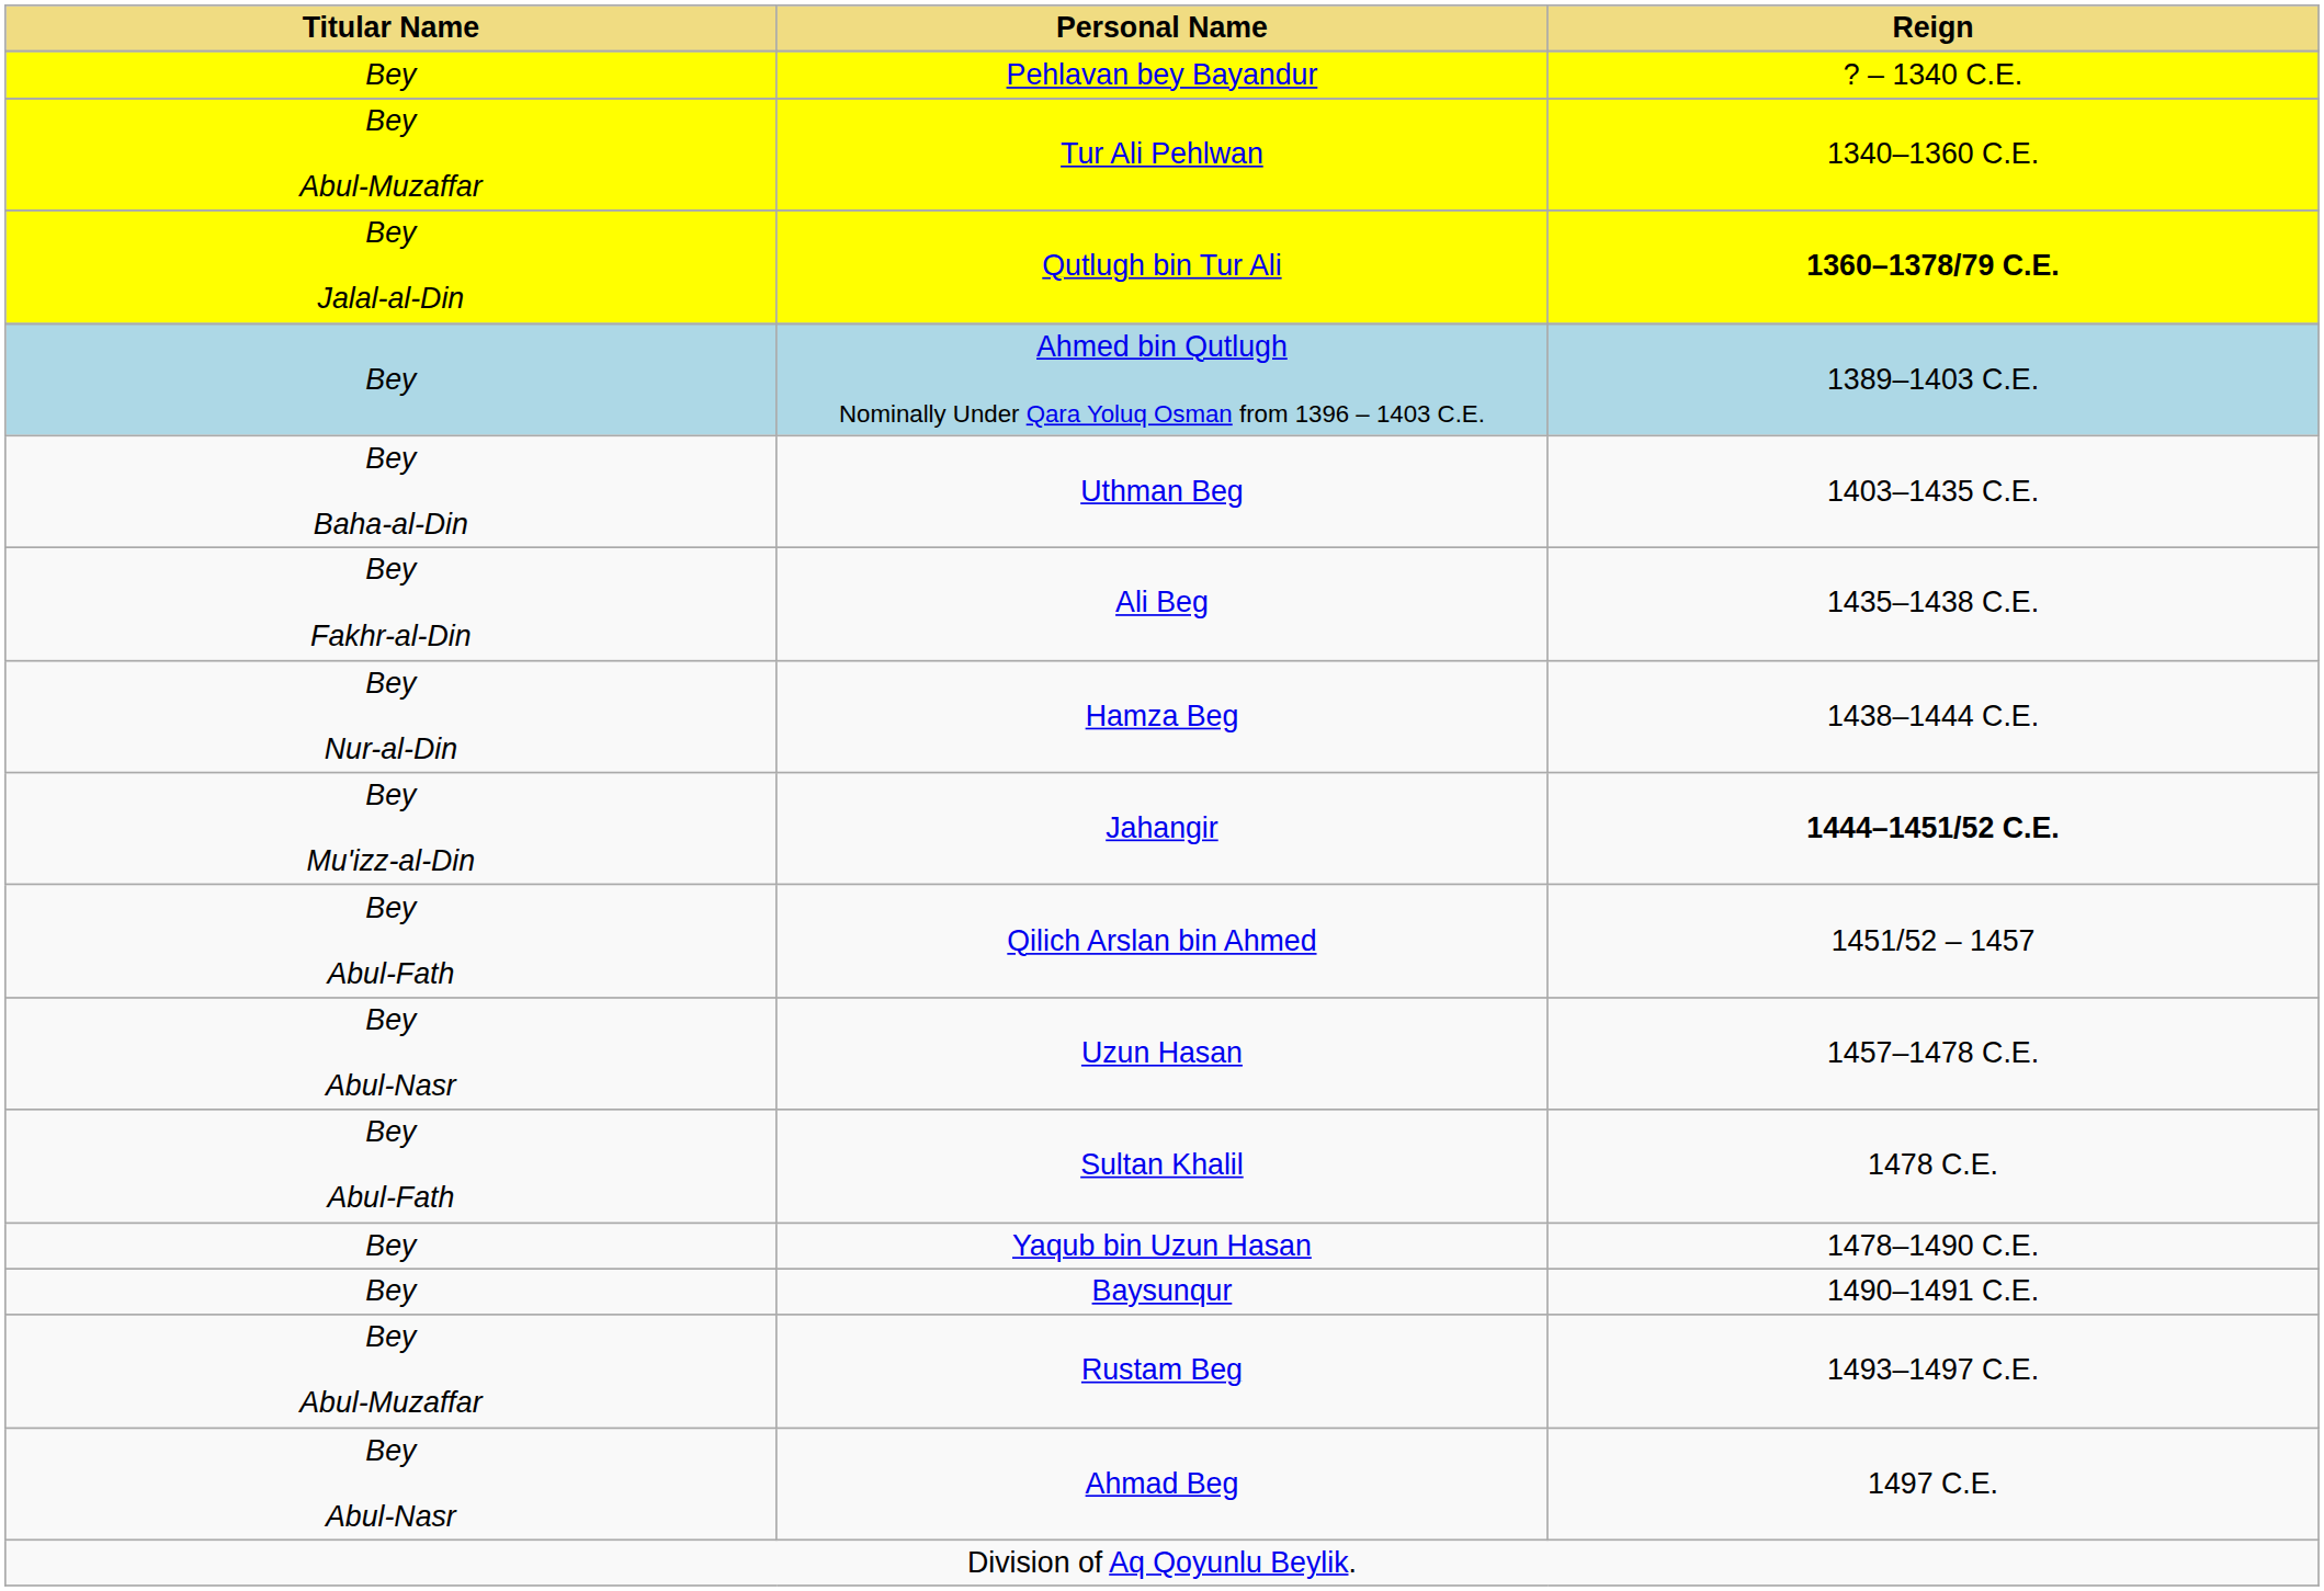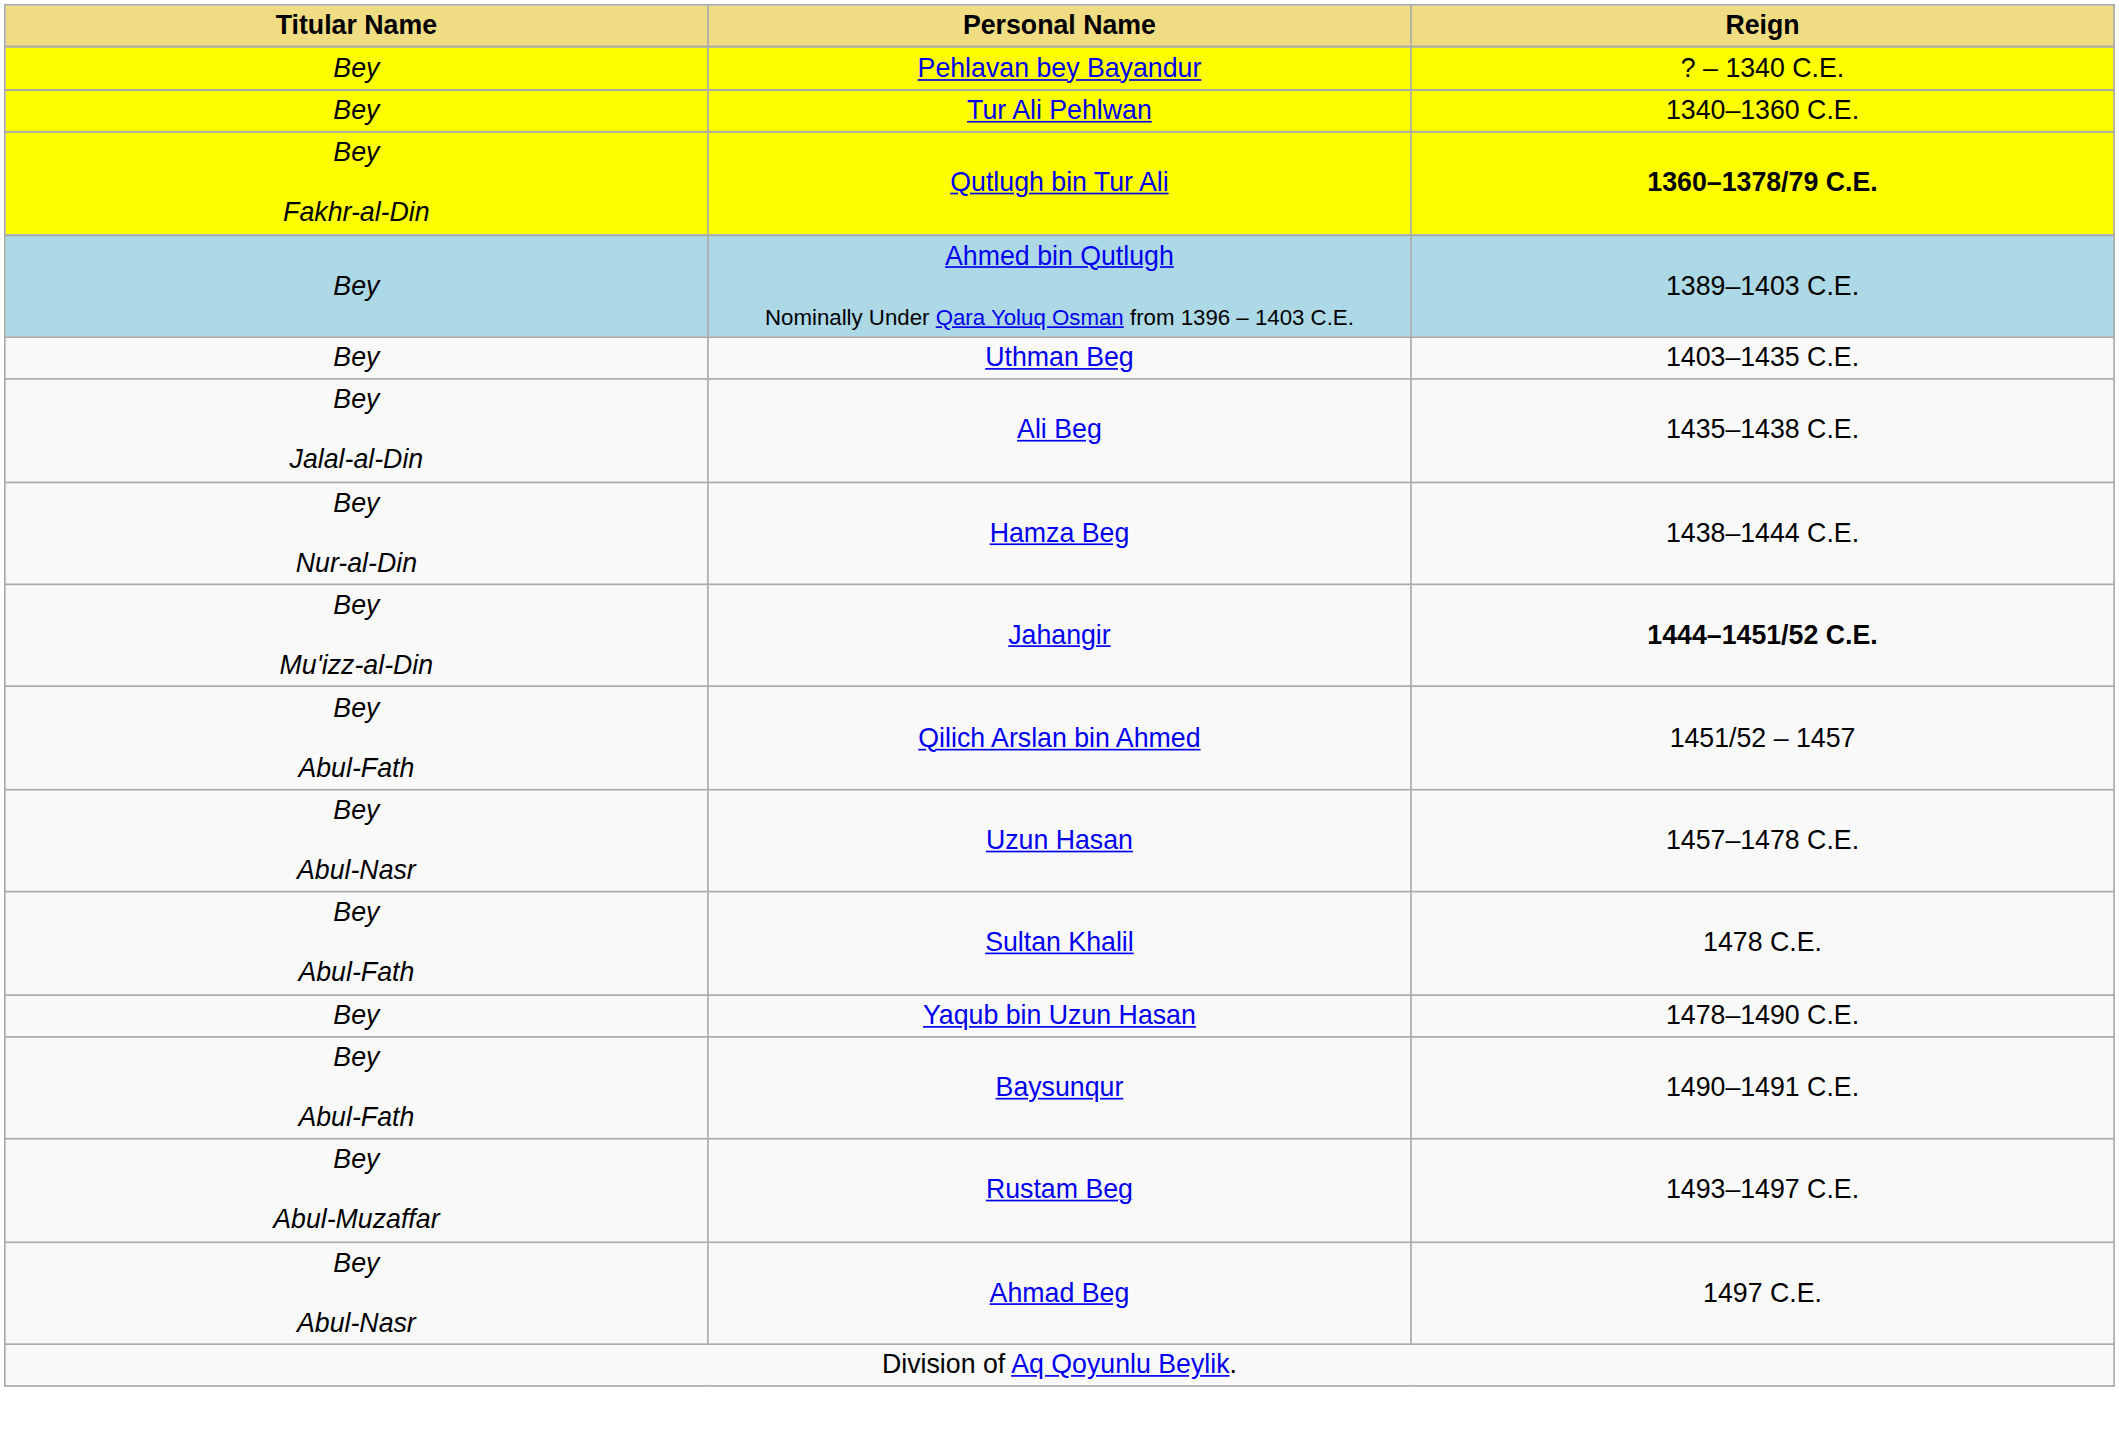Tur Ali Pehlwan | Titular Name: Bey Abul-Muzaffar -> Bey
Qutlugh bin Tur Ali | Titular Name: Bey Jalal-al-Din -> Bey Fakhr-al-Din
Uthman Beg | Titular Name: Bey Baha-al-Din -> Bey
Ali Beg | Titular Name: Bey Fakhr-al-Din -> Bey Jalal-al-Din
Baysunqur | Titular Name: Bey -> Bey Abul-Fath
